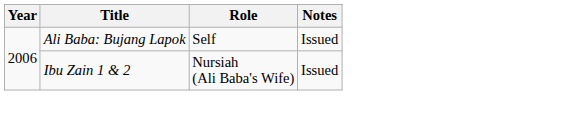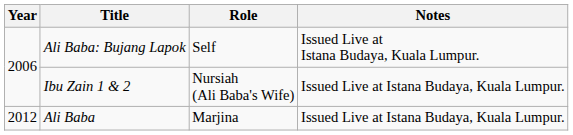Ali Baba: Bujang Lapok | Notes: Issued -> Issued Live at Istana Budaya, Kuala Lumpur.
Ibu Zain 1 & 2 | Notes: Issued -> Issued Live at Istana Budaya, Kuala Lumpur.
+ row: 2012 | Ali Baba | Marjina | Issued Live at Istana Budaya, Kuala Lumpur.
